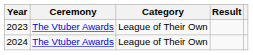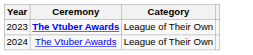- column: Result
2023 | Ceremony: normal -> bold
